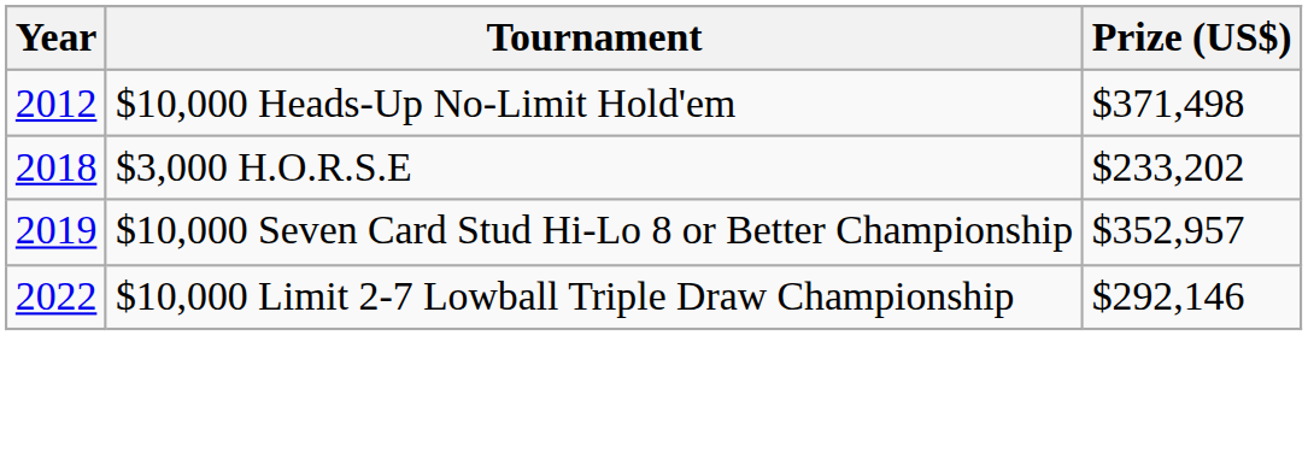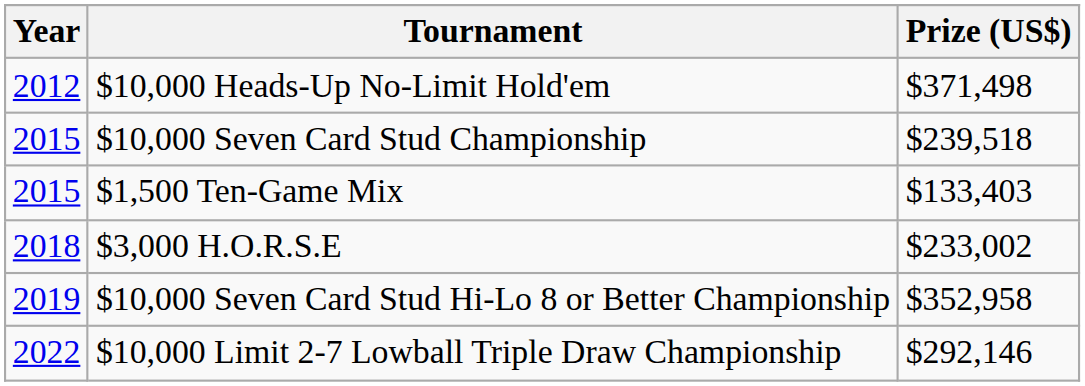+ row: 2015 | $10,000 Seven Card Stud Championship | $239,518
+ row: 2015 | $1,500 Ten-Game Mix | $133,403
$3,000 H.O.R.S.E | Prize (US$): $233,202 -> $233,002
$10,000 Seven Card Stud Hi-Lo 8 or Better Championship | Prize (US$): $352,957 -> $352,958
